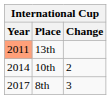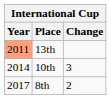10th | Change: 2 -> 3
8th | Change: 3 -> 2
